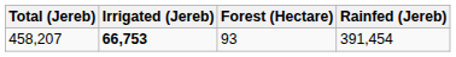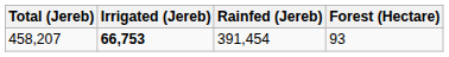columns swapped: Rainfed (Jereb) <-> Forest (Hectare)
